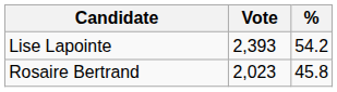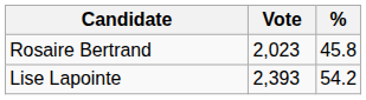rows swapped: Lise Lapointe <-> Rosaire Bertrand
